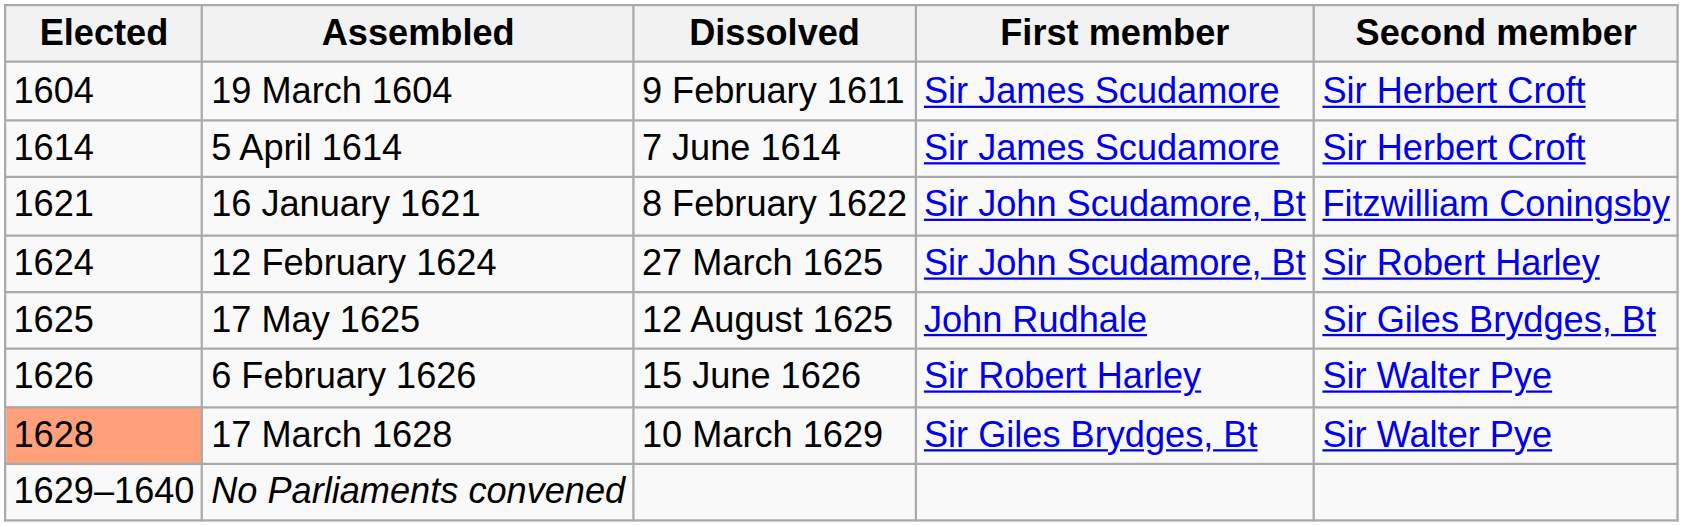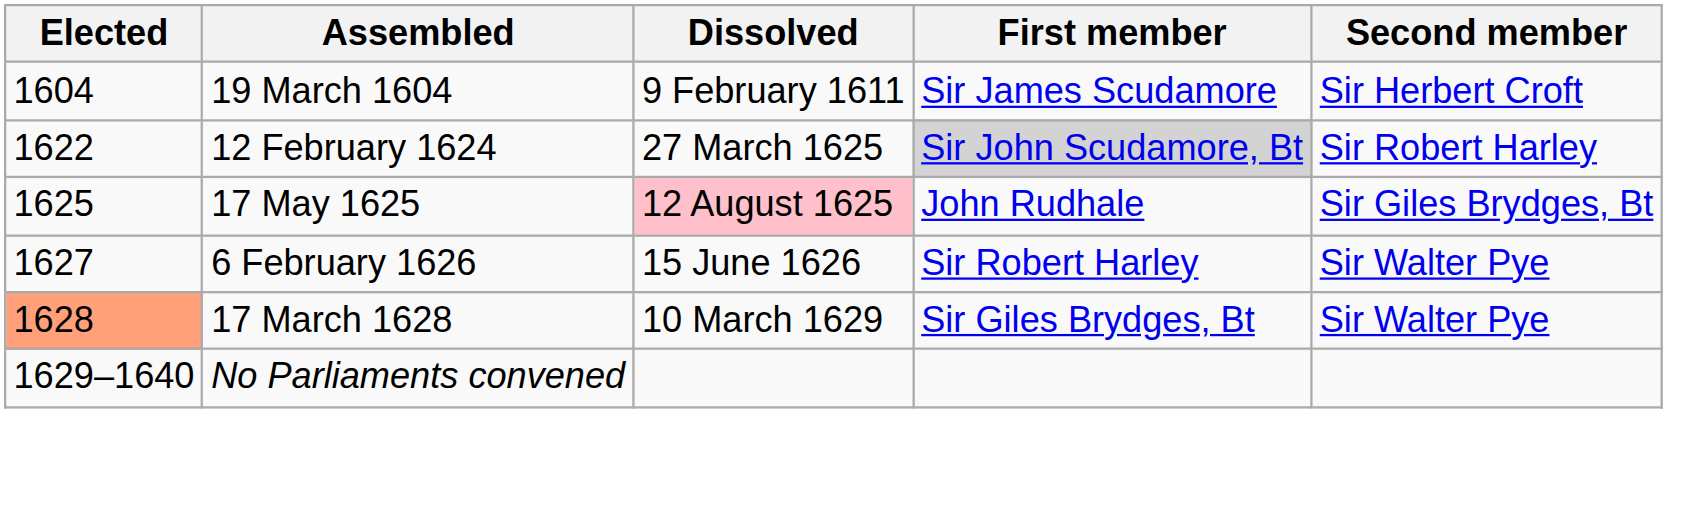- row: 1614 | 5 April 1614 | 7 June 1614 | Sir James Scudamore | Sir Herbert Croft
- row: 1621 | 16 January 1621 | 8 February 1622 | Sir John Scudamore, Bt | Fitzwilliam Coningsby
12 February 1624 | Elected: 1624 -> 1622
12 February 1624 | First member: no background -> lightgrey background
17 May 1625 | Dissolved: no background -> pink background
6 February 1626 | Elected: 1626 -> 1627
